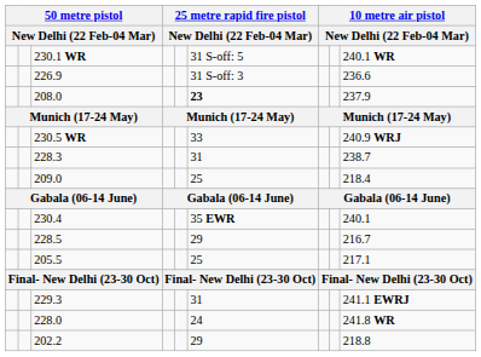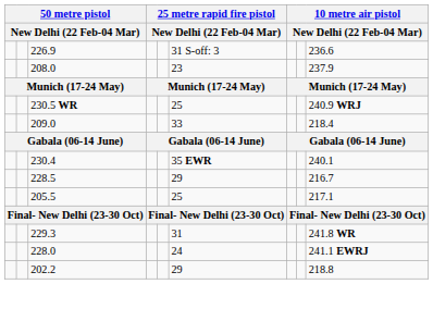- row: 230.1 WR | 31 S-off: 5 | 240.1 WR
208.0 | column 6: bold -> normal
230.5 WR | column 6: 33 -> 25
- row: 228.3 | 31 | 238.7
209.0 | column 6: 25 -> 33
229.3 | column 9: 241.1 EWRJ -> 241.8 WR
228.0 | column 9: 241.8 WR -> 241.1 EWRJ
